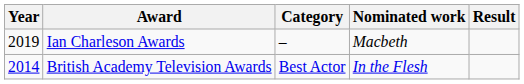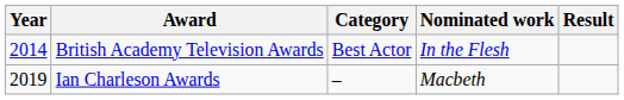rows swapped: British Academy Television Awards <-> Ian Charleson Awards
